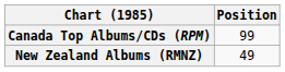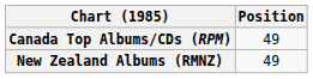Canada Top Albums/CDs (RPM) | Position: 99 -> 49
